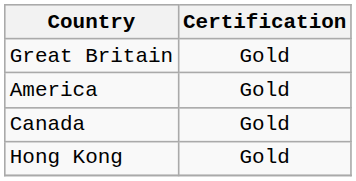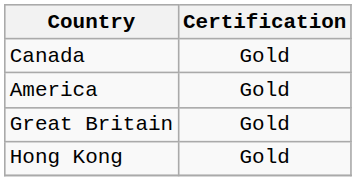rows swapped: Great Britain <-> Canada
